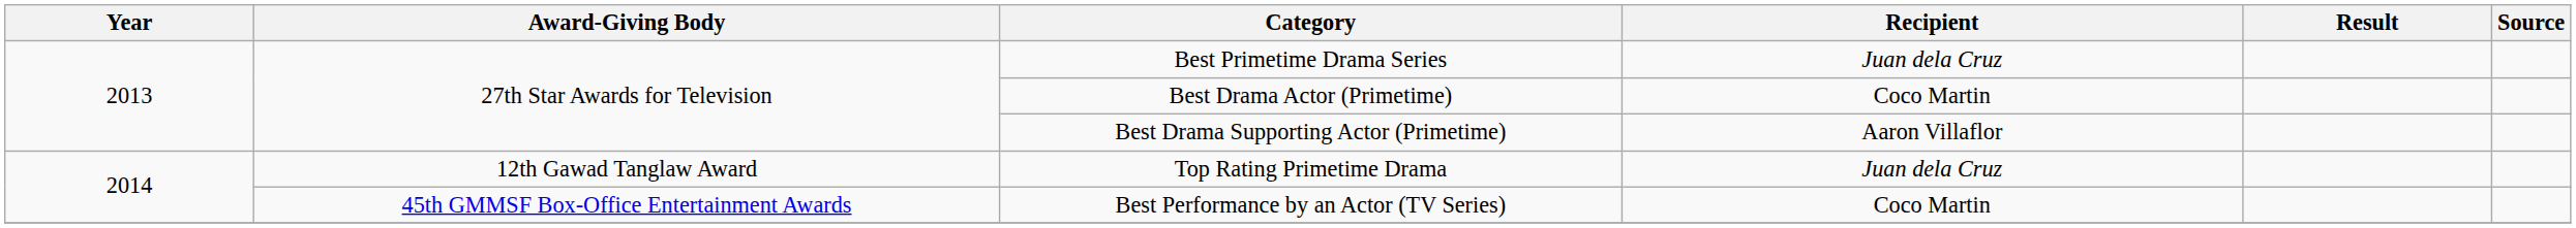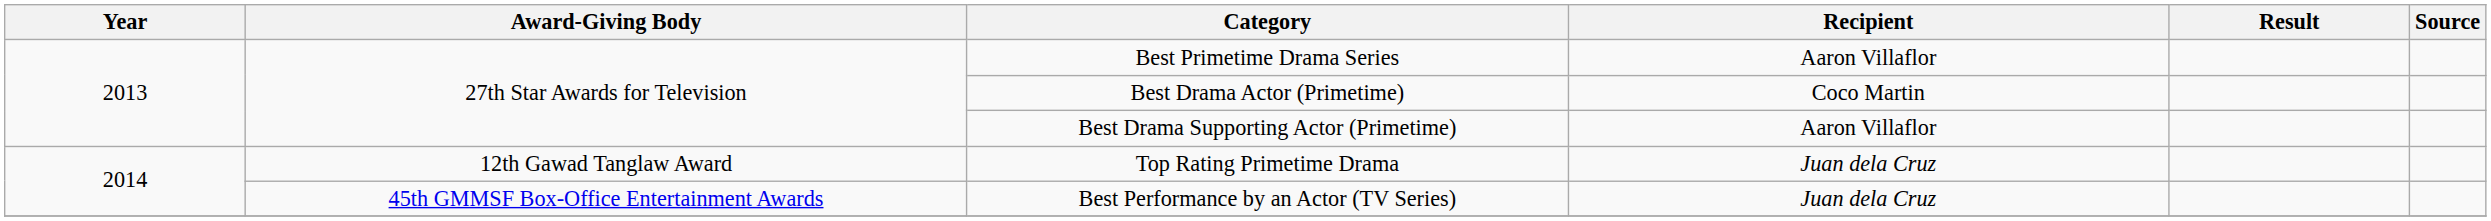Best Primetime Drama Series | Recipient: Juan dela Cruz -> Aaron Villaflor
Best Performance by an Actor (TV Series) | Recipient: Coco Martin -> Juan dela Cruz
